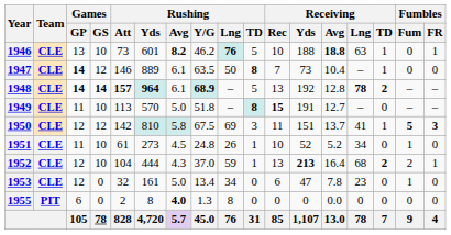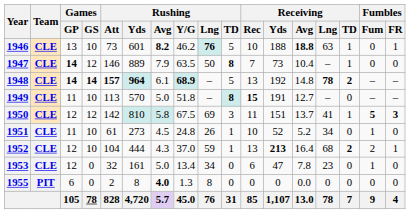1947 | Rushing / Avg: 6.1 -> 7.9
1948 | Receiving / Avg: 12.8 -> 14.8
